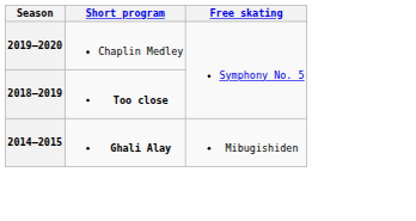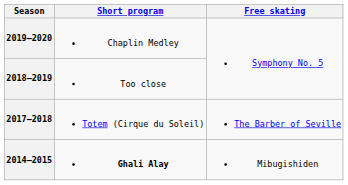2018–2019 | Short program: bold -> normal
+ row: 2017–2018 | Totem (Cirque du Soleil) | The Barber of Seville
